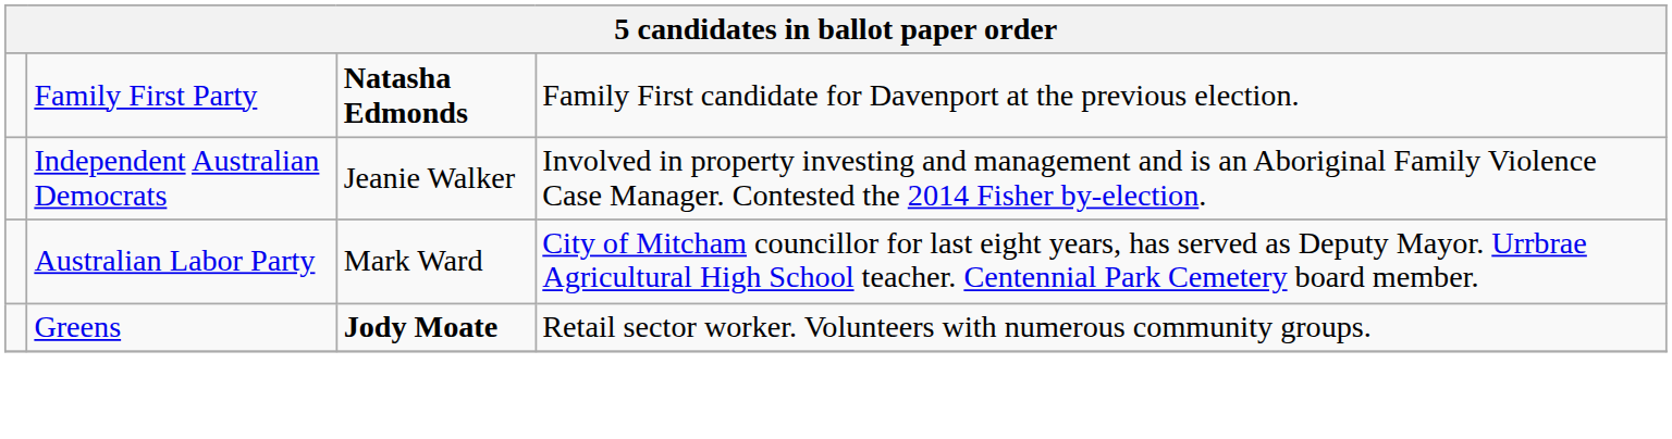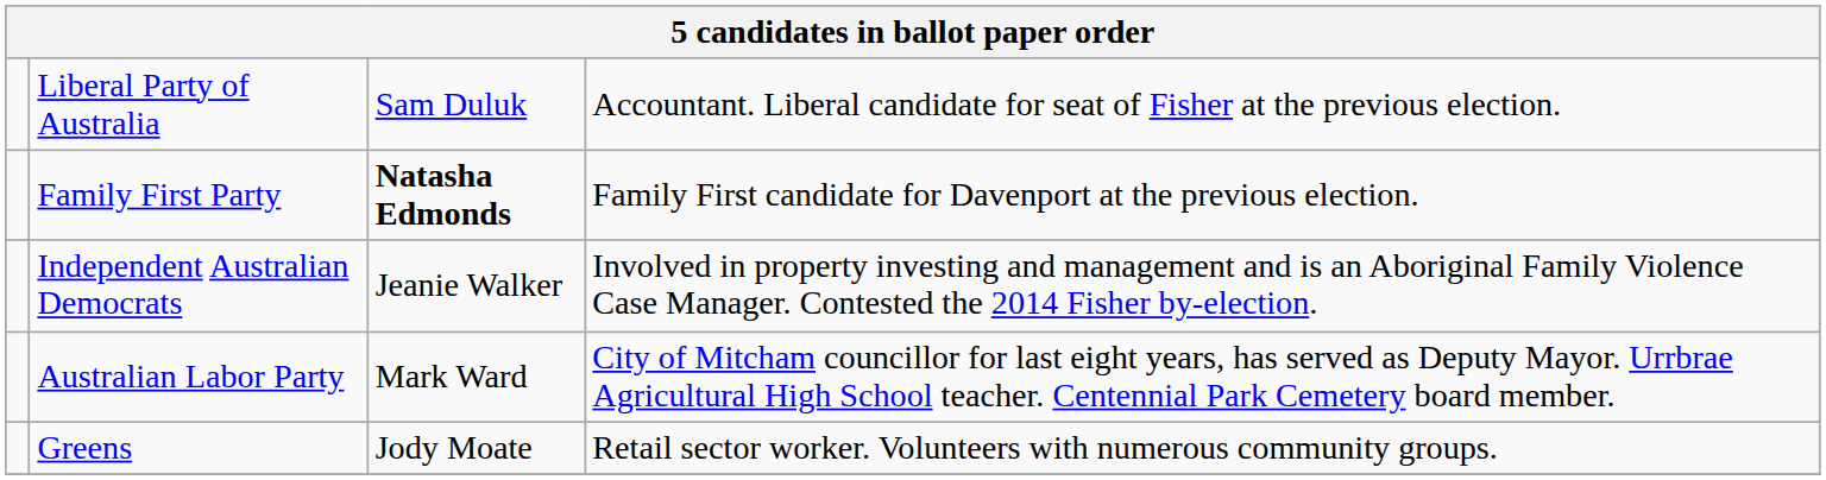+ row: Liberal Party of Australia | Sam Duluk | Accountant. Liberal candidate for seat of Fisher at the previous election.
Greens | column 3: bold -> normal
